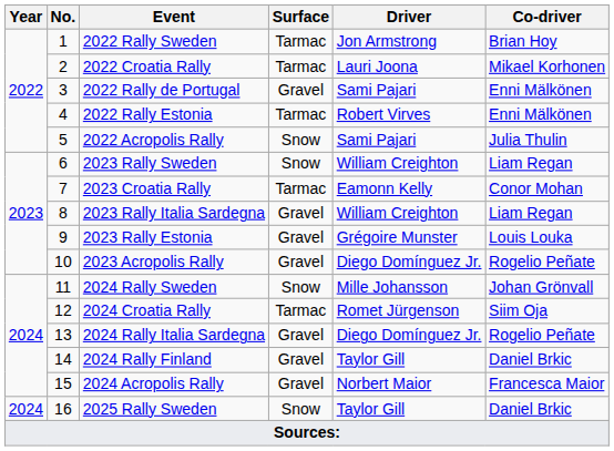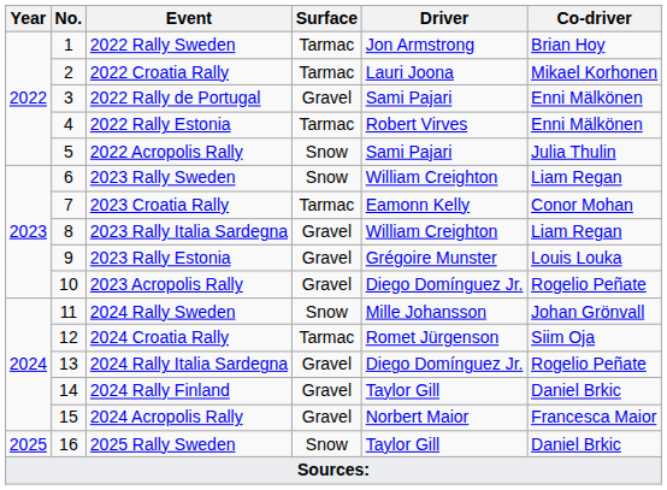2025 Rally Sweden | Year: 2024 -> 2025
